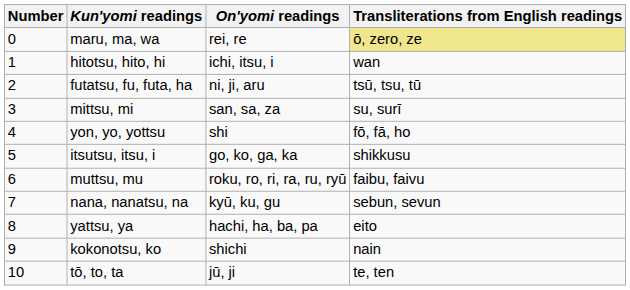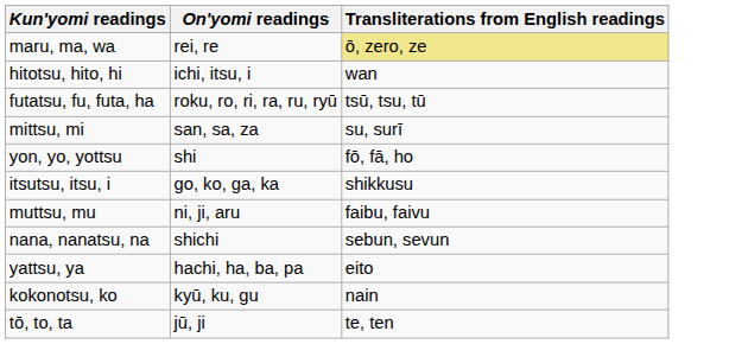- column: Number | 0 | 1 | 2 | 3 | 4 | 5 | 6 | 7 | 8 | 9 | 10
futatsu, fu, futa, ha | On'yomi readings: ni, ji, aru -> roku, ro, ri, ra, ru, ryū
muttsu, mu | On'yomi readings: roku, ro, ri, ra, ru, ryū -> ni, ji, aru
nana, nanatsu, na | On'yomi readings: kyū, ku, gu -> shichi
kokonotsu, ko | On'yomi readings: shichi -> kyū, ku, gu
